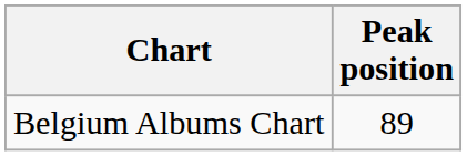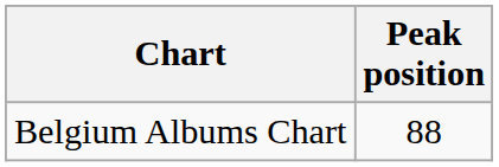Belgium Albums Chart | Peak position: 89 -> 88
